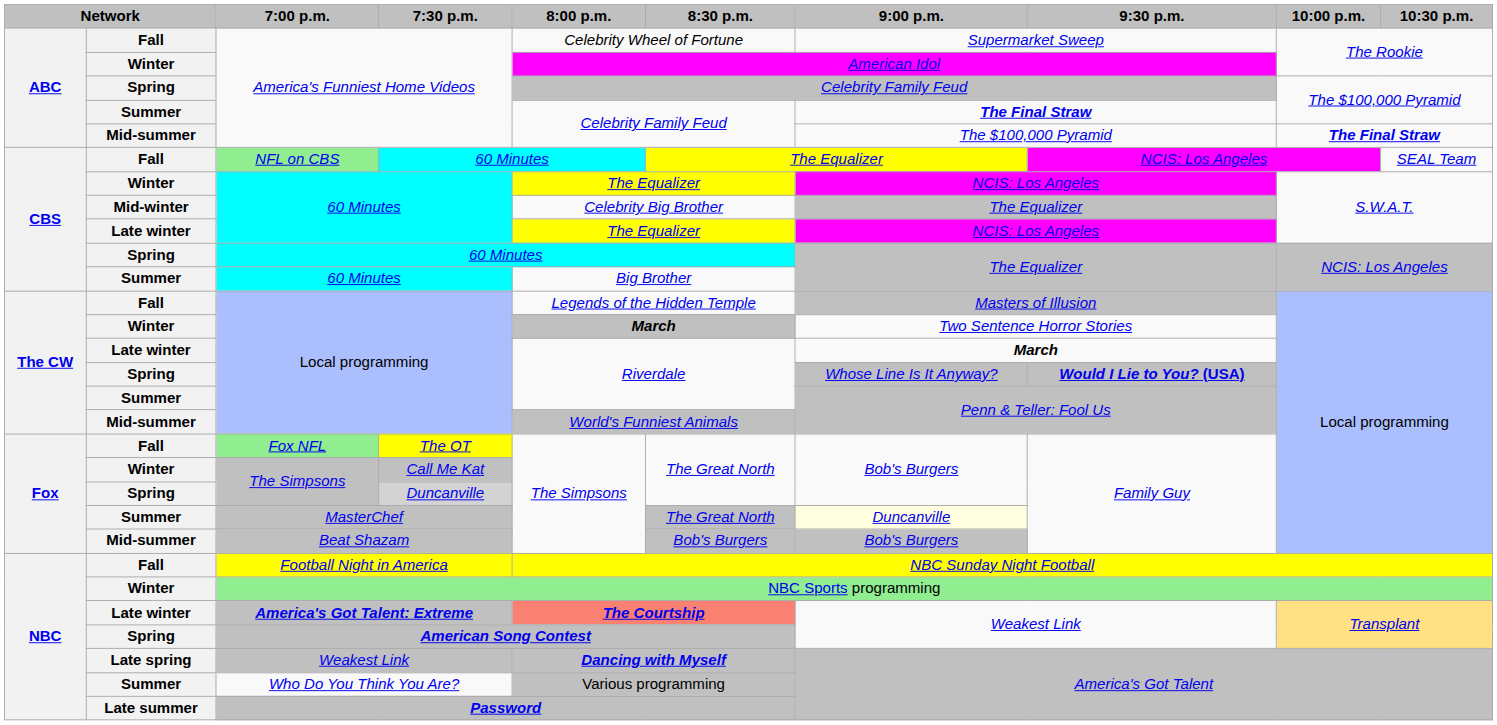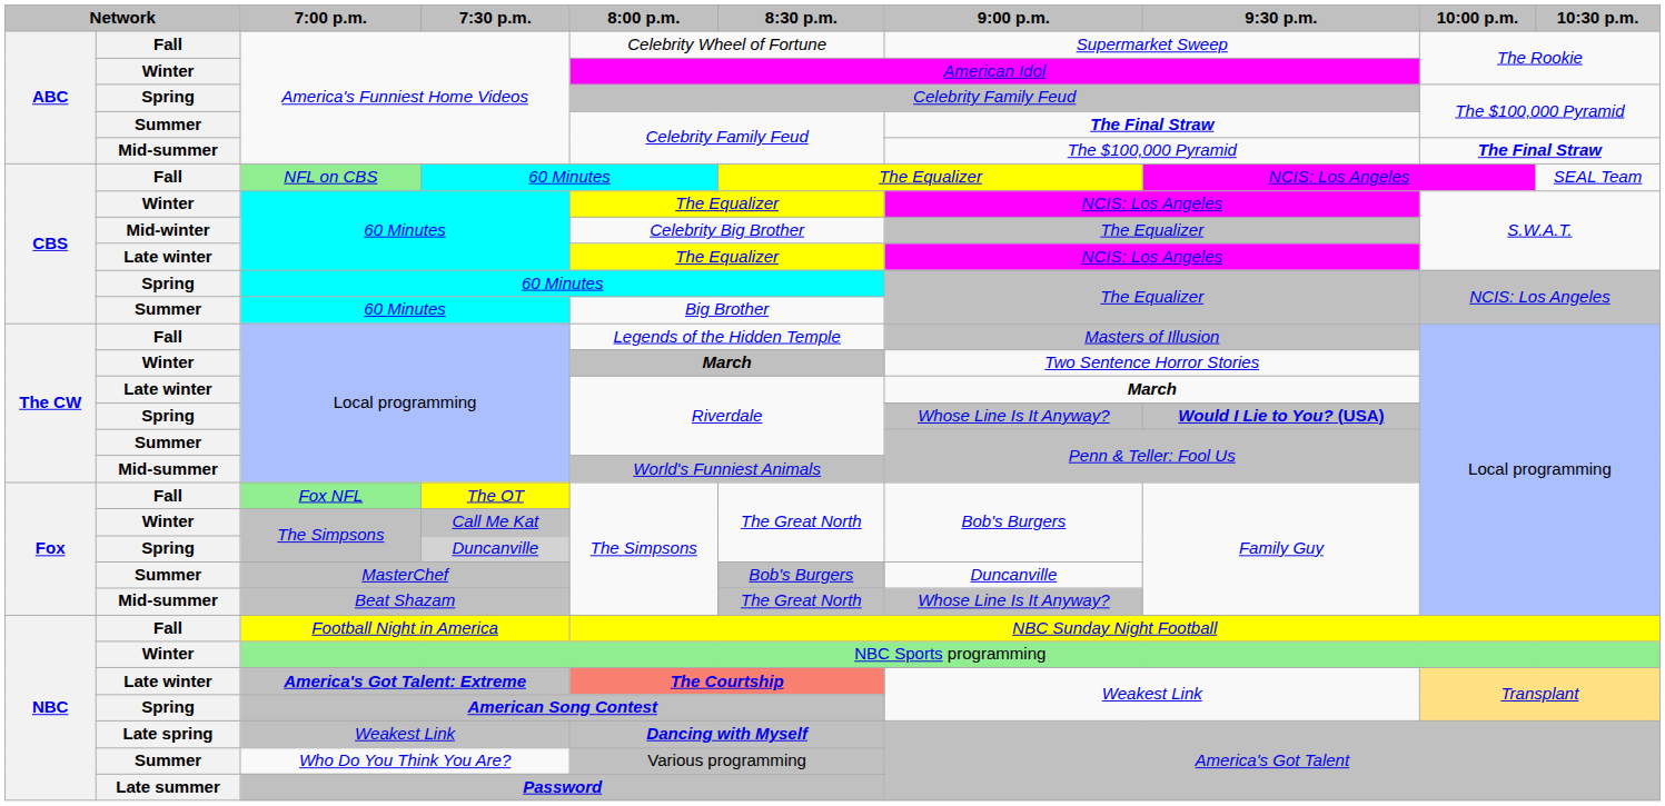MasterChef | 8:30 p.m.: The Great North -> Bob's Burgers
MasterChef | 9:00 p.m.: lightyellow background -> no background
Beat Shazam | 8:30 p.m.: Bob's Burgers -> The Great North
Beat Shazam | 9:00 p.m.: Bob's Burgers -> Whose Line Is It Anyway?
